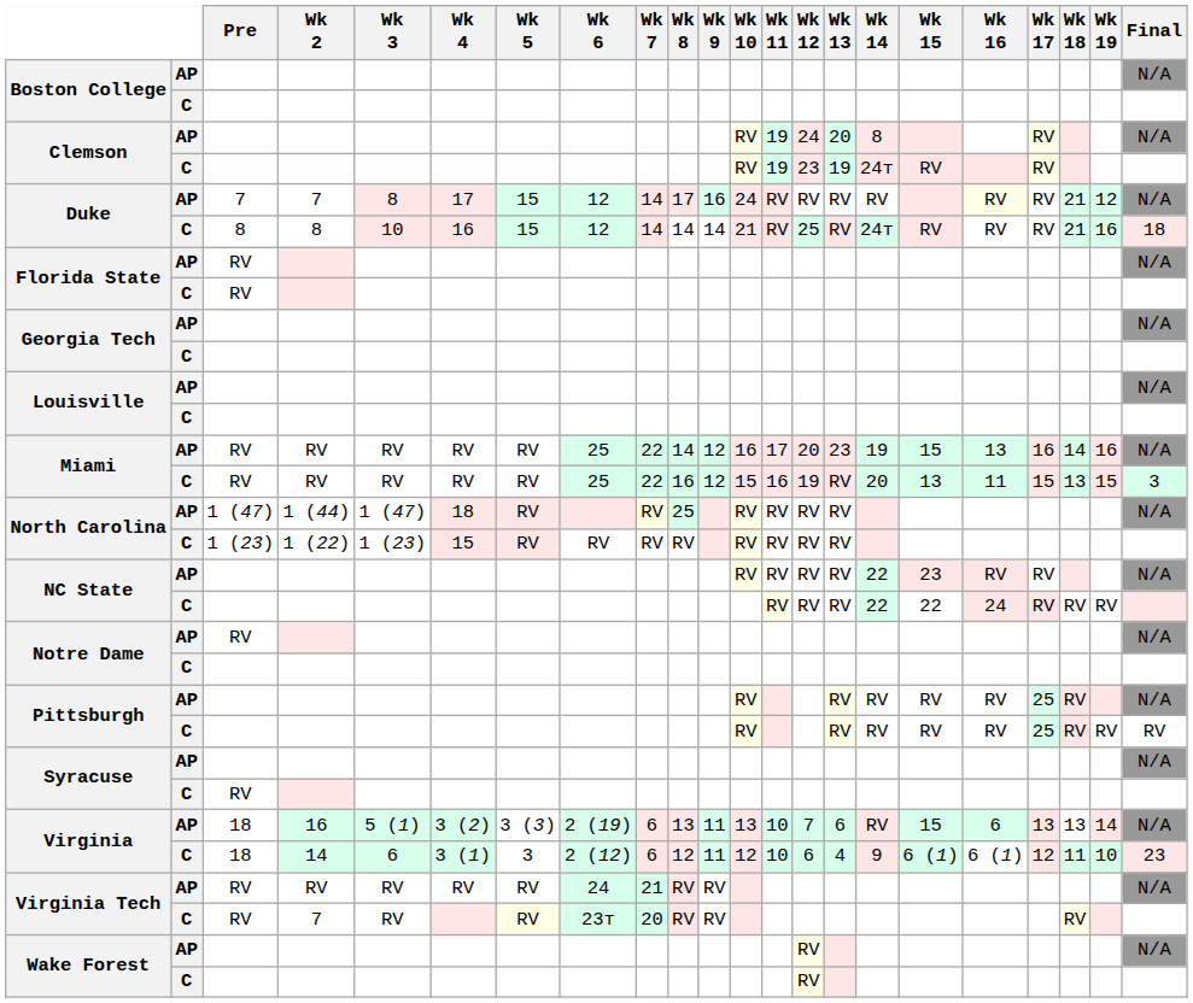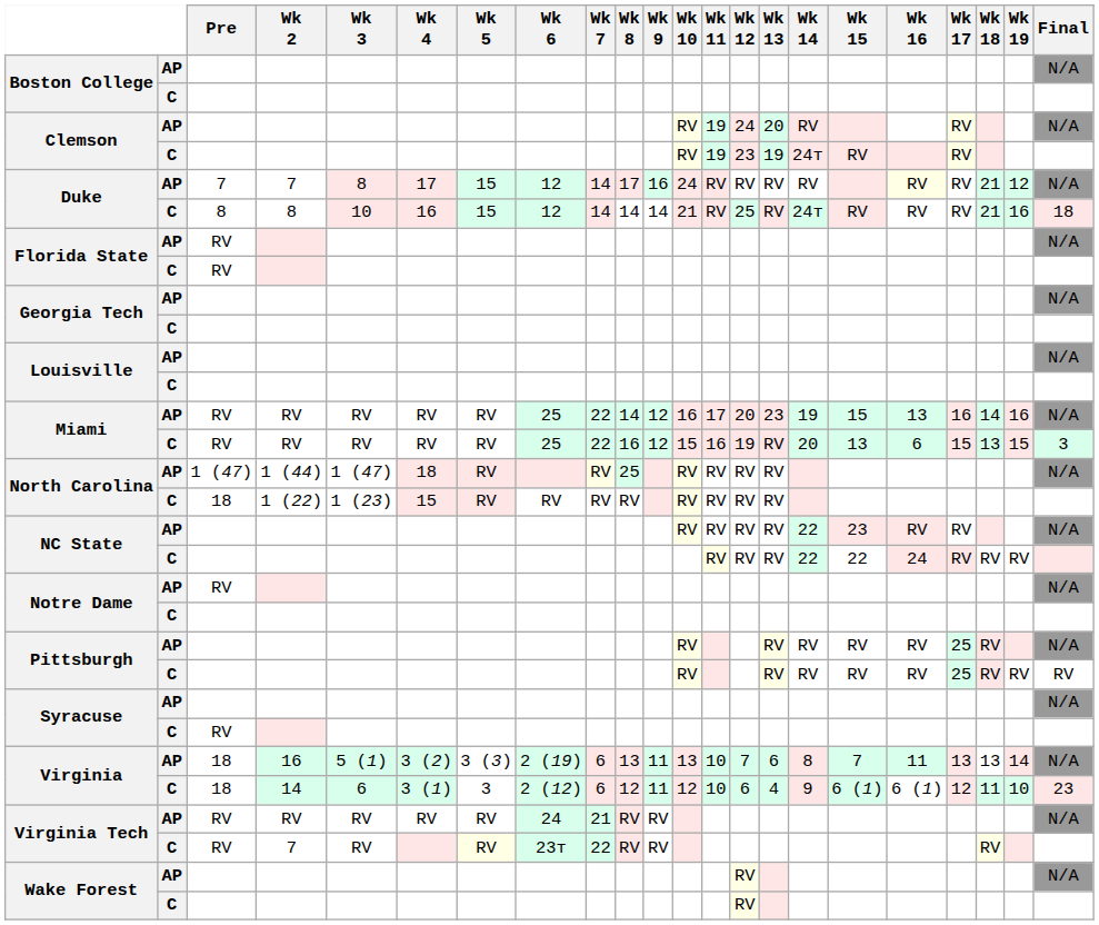Clemson / AP | Wk 14: 8 -> RV
Miami / C | Wk 16: 11 -> 6
North Carolina / C | Pre: 1 (23) -> 18
Virginia / AP | Wk 14: RV -> 8
Virginia / AP | Wk 15: 15 -> 7
Virginia / AP | Wk 16: 6 -> 11
Virginia Tech / C | Wk 7: 20 -> 22
